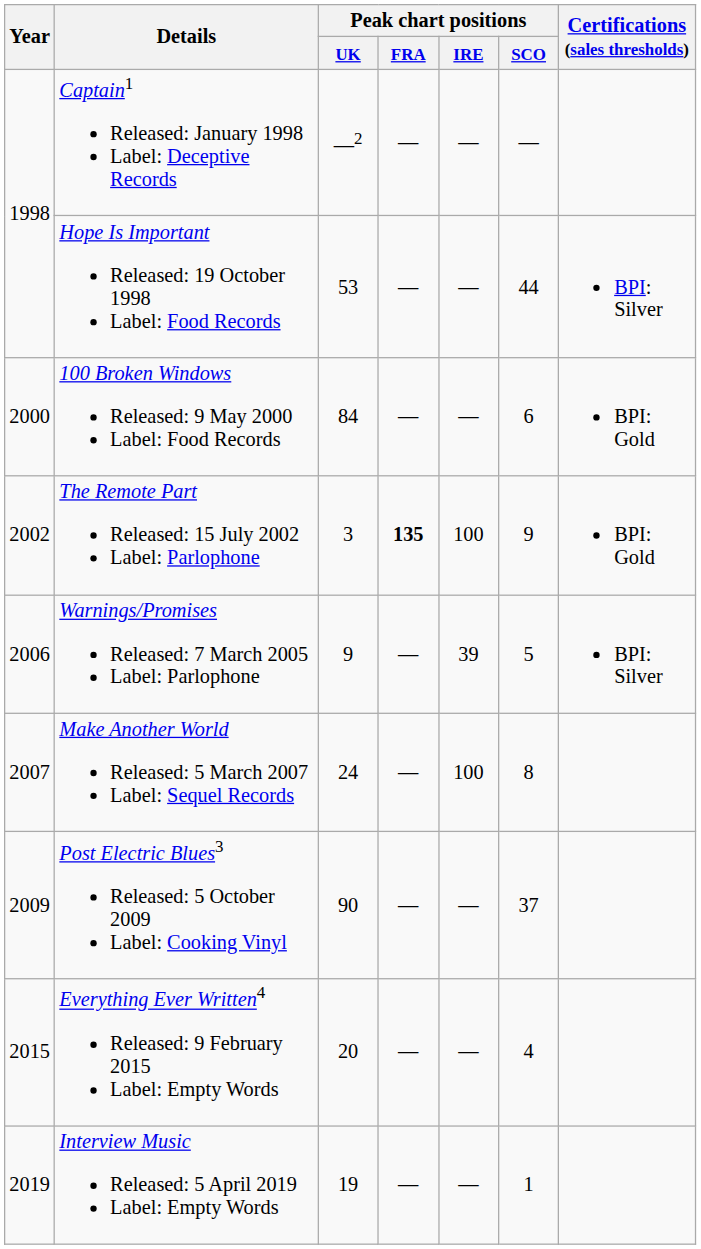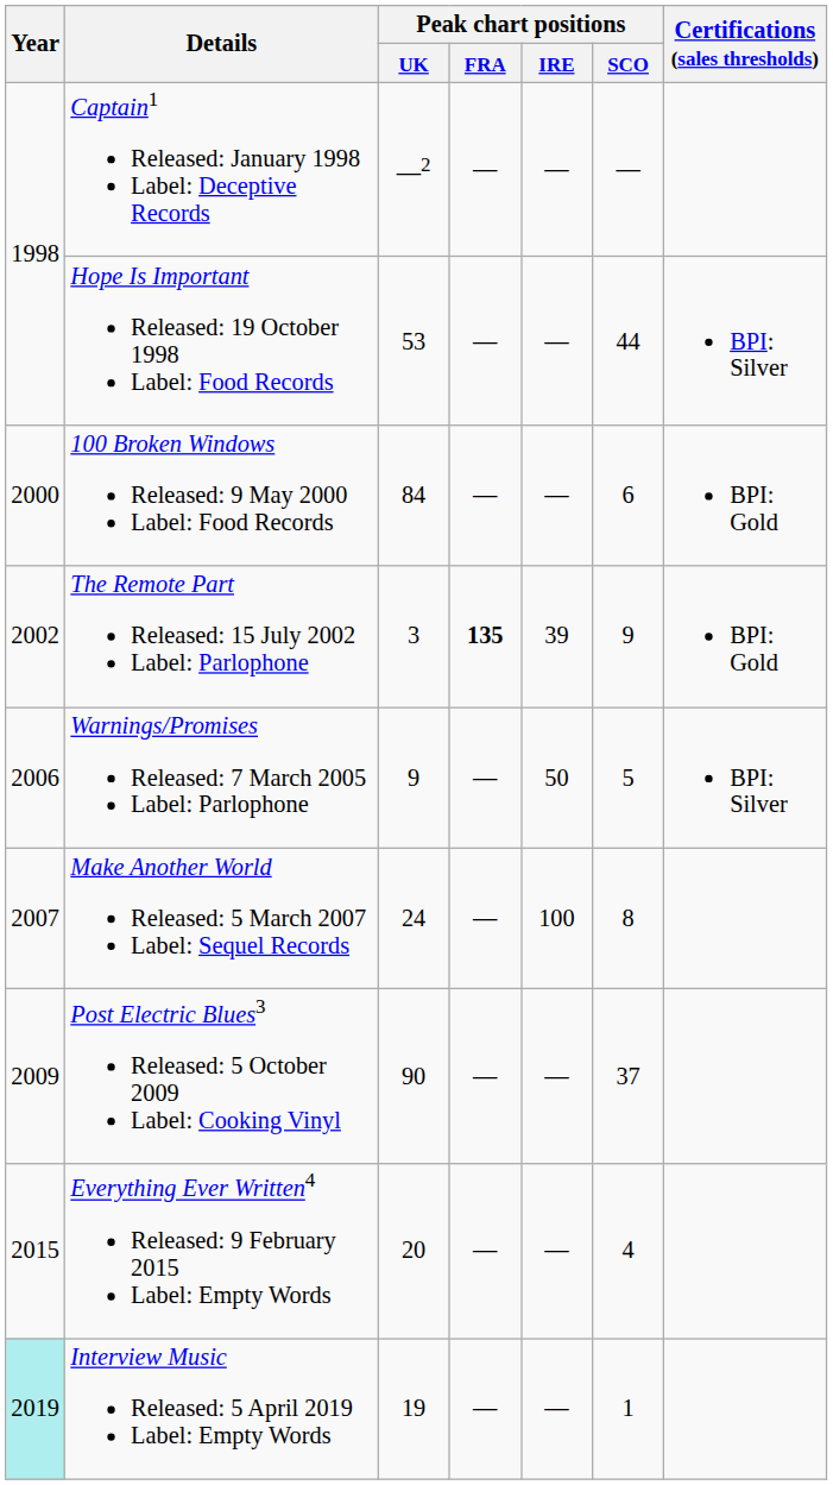The Remote Part Released: 15 July 2002 Label: Parlophone | Peak chart positions / IRE: 100 -> 39
Warnings/Promises Released: 7 March 2005 Label: Parlophone | Peak chart positions / IRE: 39 -> 50
Interview Music Released: 5 April 2019 Label: Empty Words | Year: no background -> paleturquoise background
